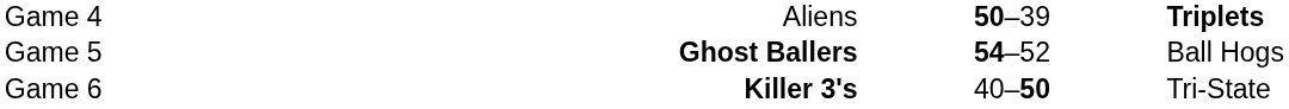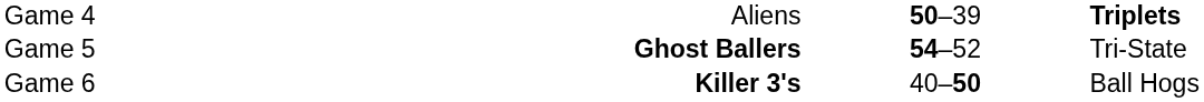Game 5 | column 4: Ball Hogs -> Tri-State
Game 6 | column 4: Tri-State -> Ball Hogs
